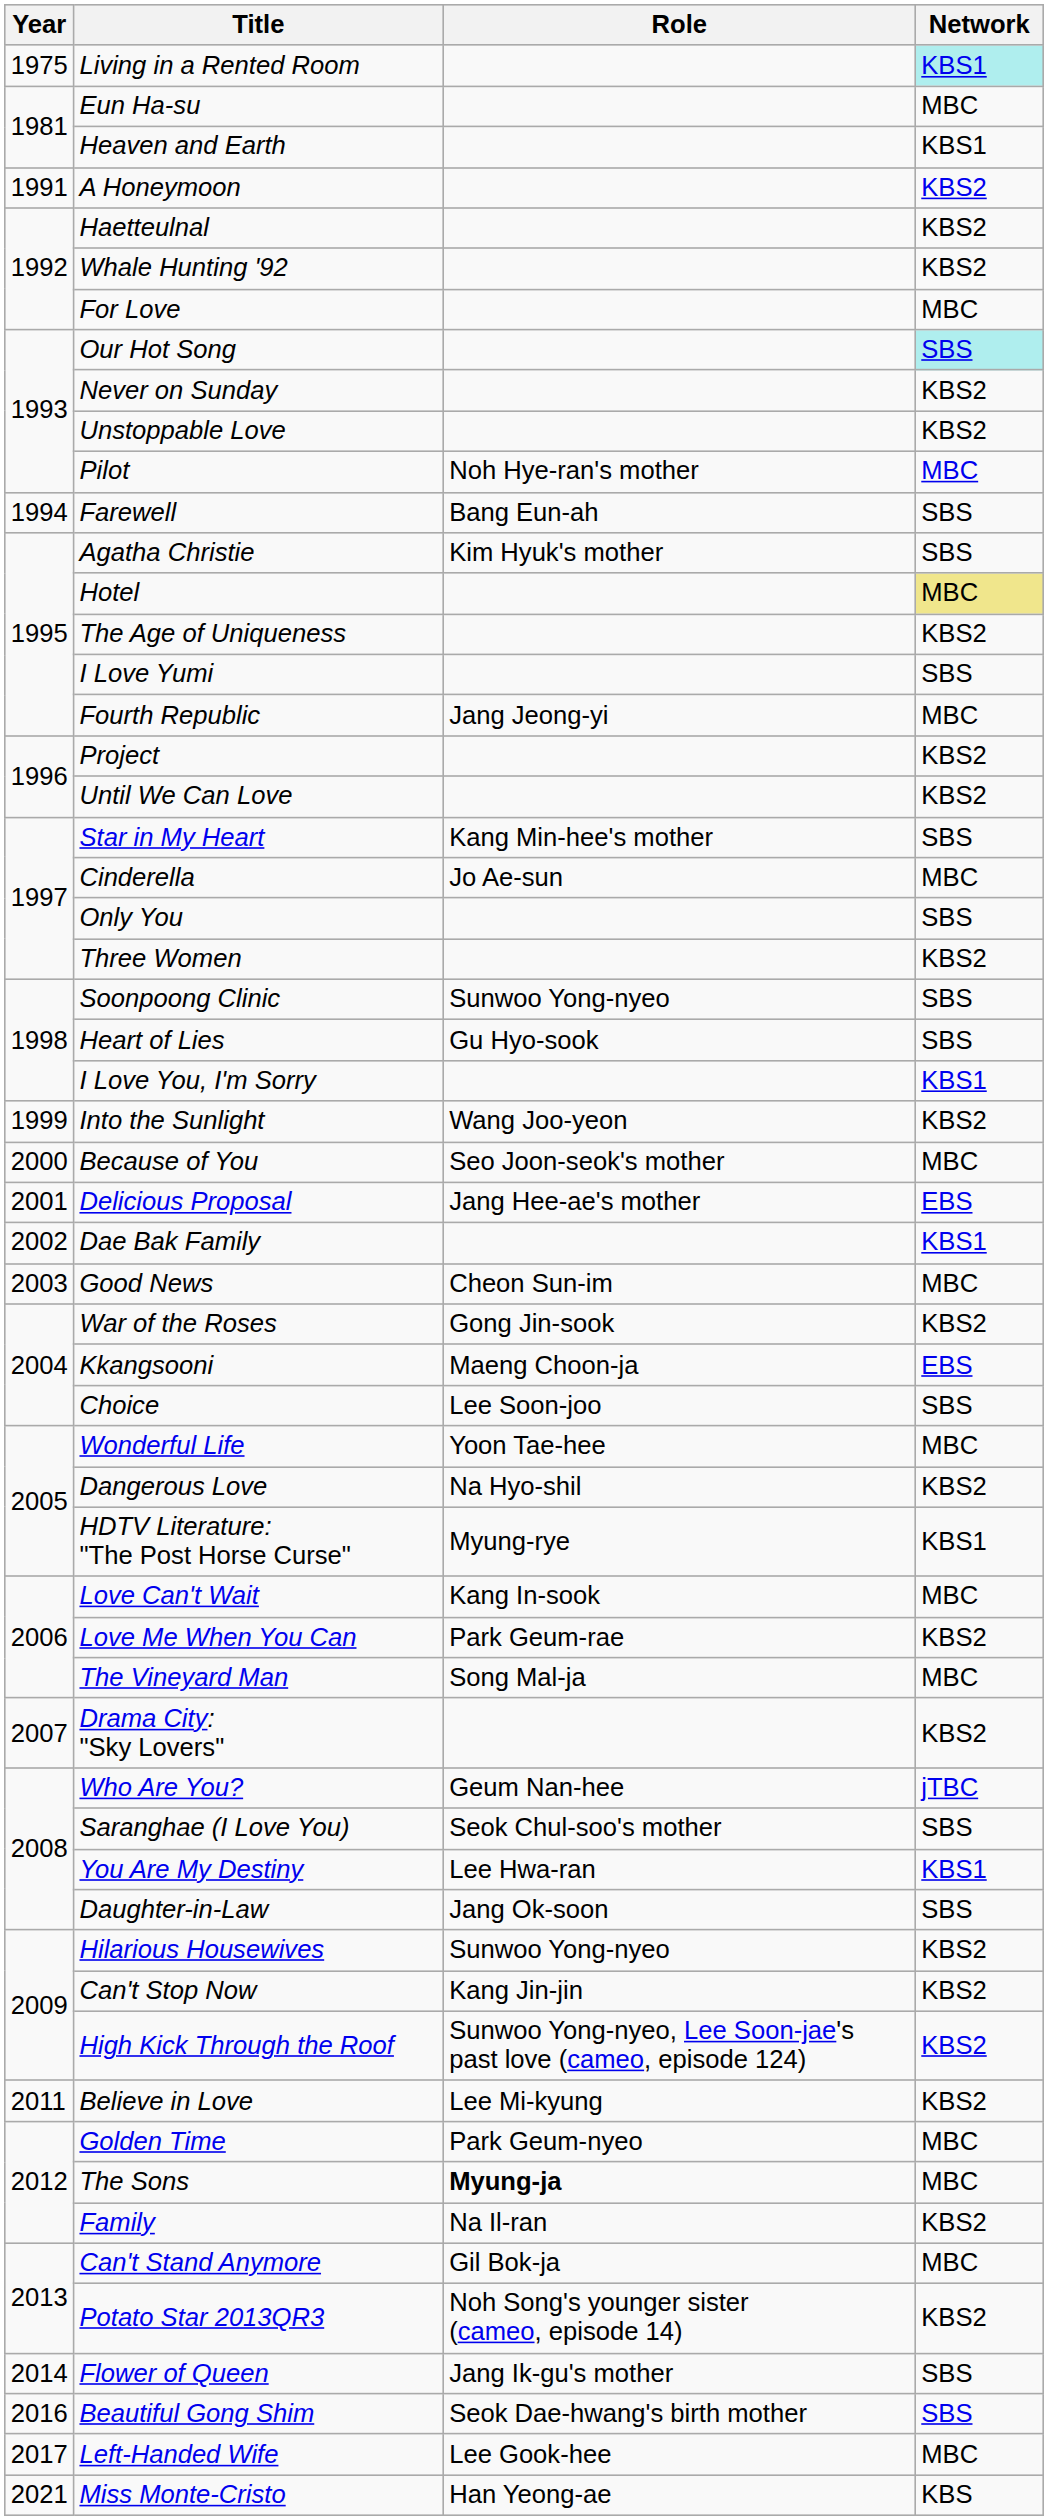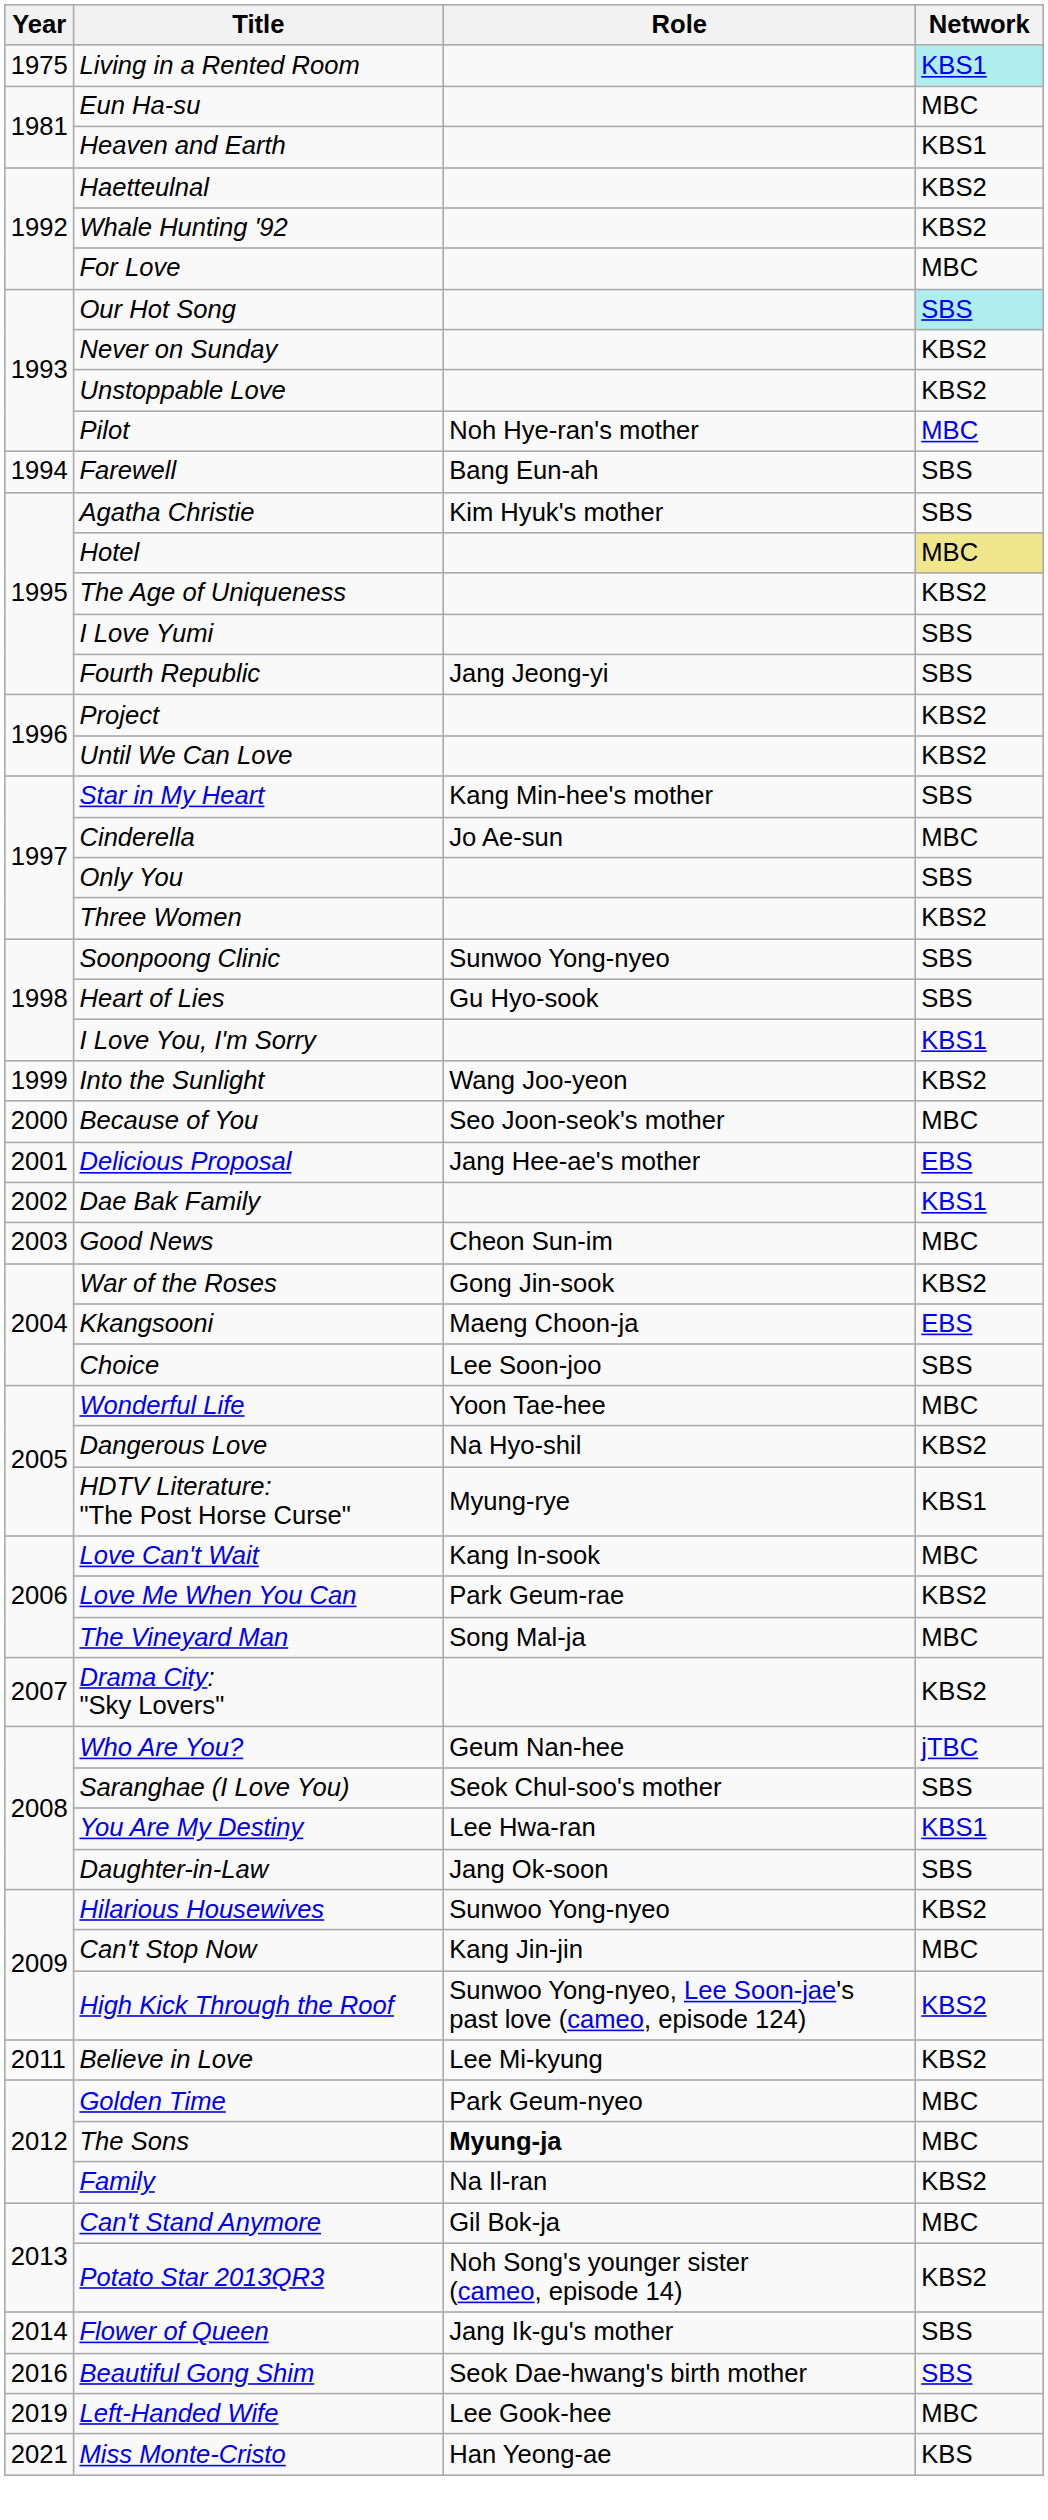- row: 1991 | A Honeymoon | KBS2
Fourth Republic | Network: MBC -> SBS
Can't Stop Now | Network: KBS2 -> MBC
Left-Handed Wife | Year: 2017 -> 2019
